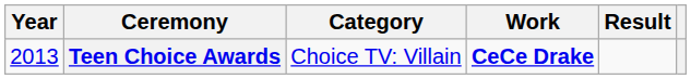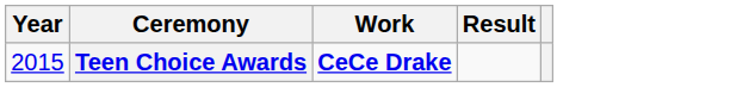- column: Category | Choice TV: Villain
Teen Choice Awards | Year: 2013 -> 2015
